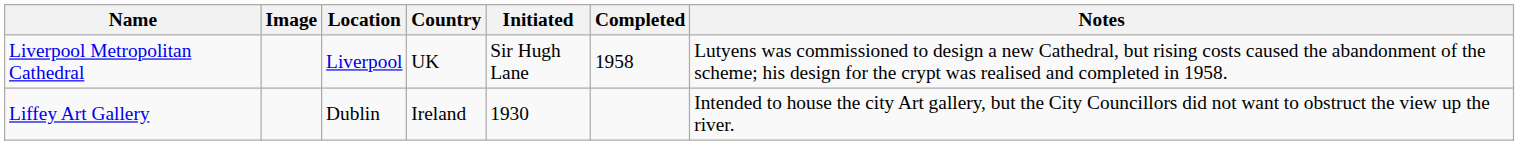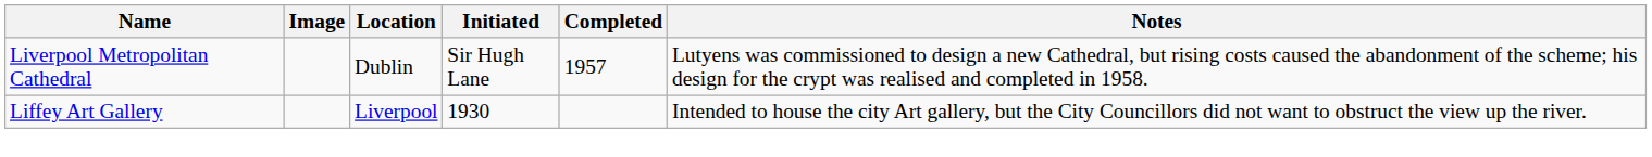- column: Country | UK | Ireland
Liverpool Metropolitan Cathedral | Location: Liverpool -> Dublin
Liverpool Metropolitan Cathedral | Completed: 1958 -> 1957
Liffey Art Gallery | Location: Dublin -> Liverpool
